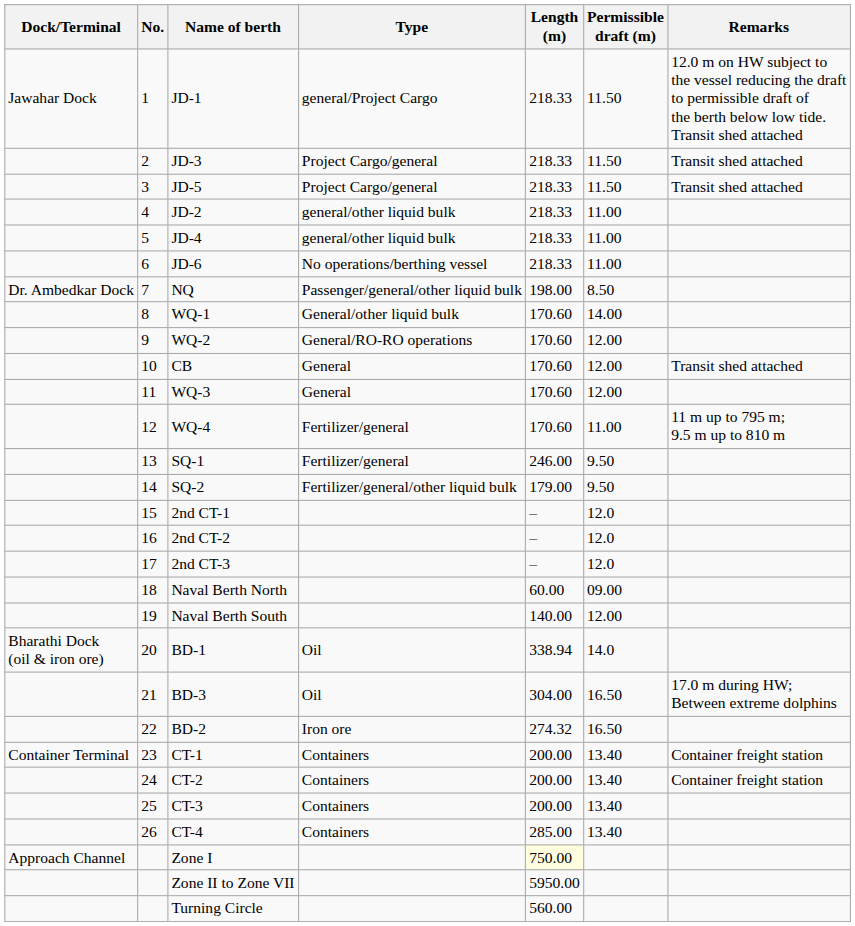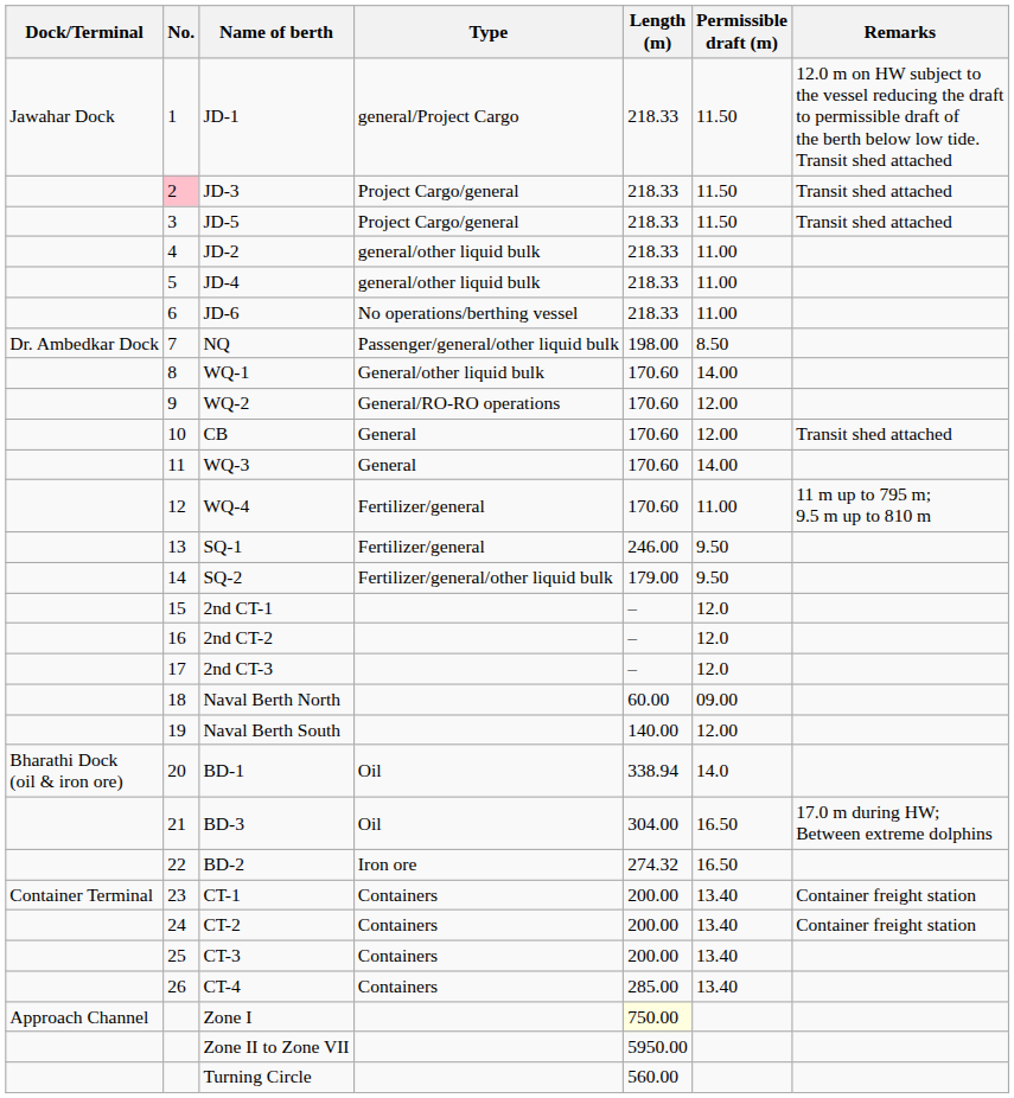JD-3 | No.: no background -> pink background
WQ-3 | Permissible draft (m): 12.00 -> 14.00
